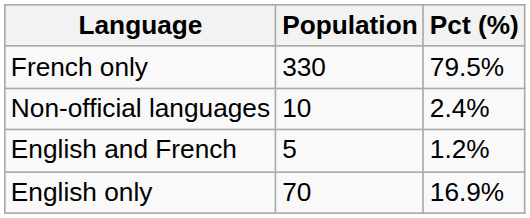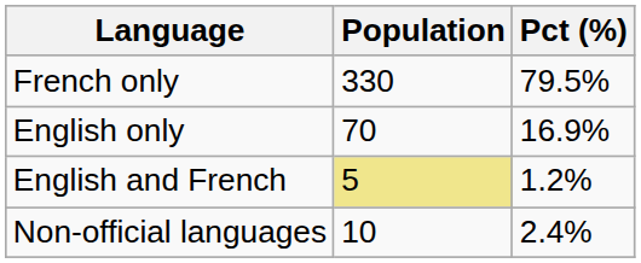rows swapped: English only <-> Non-official languages
English and French | Population: no background -> khaki background
